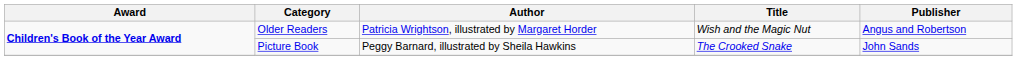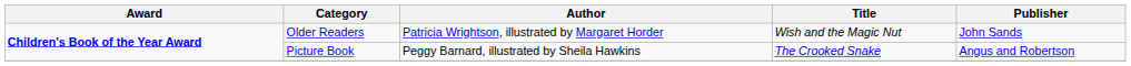Older Readers | Publisher: Angus and Robertson -> John Sands
Picture Book | Publisher: John Sands -> Angus and Robertson
